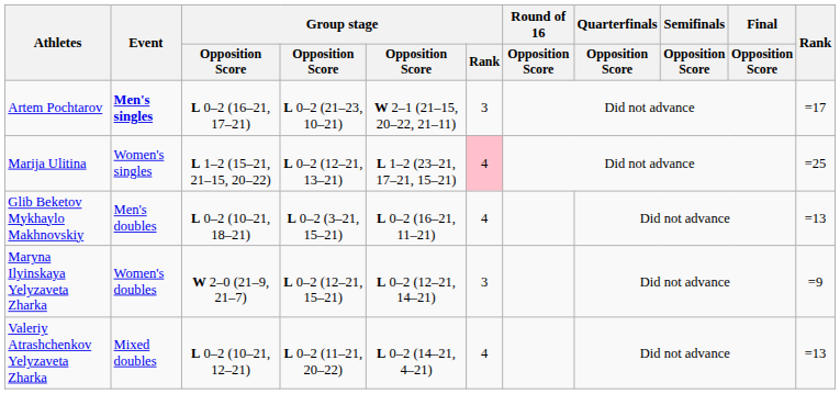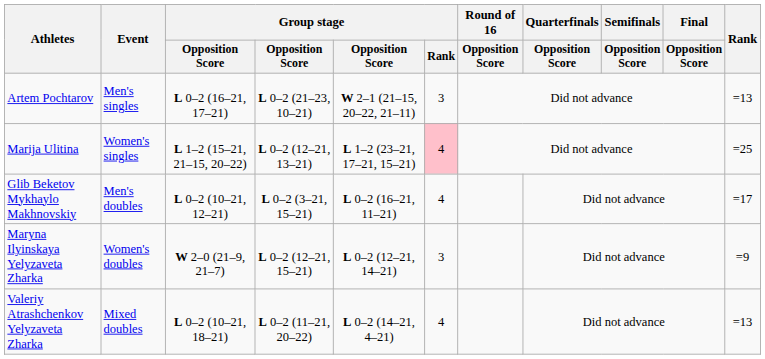Artem Pochtarov | Event: bold -> normal
Artem Pochtarov | Rank: =17 -> =13
Glib Beketov Mykhaylo Makhnovskiy | column 3: L 0–2 (10–21, 18–21) -> L 0–2 (10–21, 12–21)
Glib Beketov Mykhaylo Makhnovskiy | Rank: =13 -> =17
Valeriy Atrashchenkov Yelyzaveta Zharka | column 3: L 0–2 (10–21, 12–21) -> L 0–2 (10–21, 18–21)
